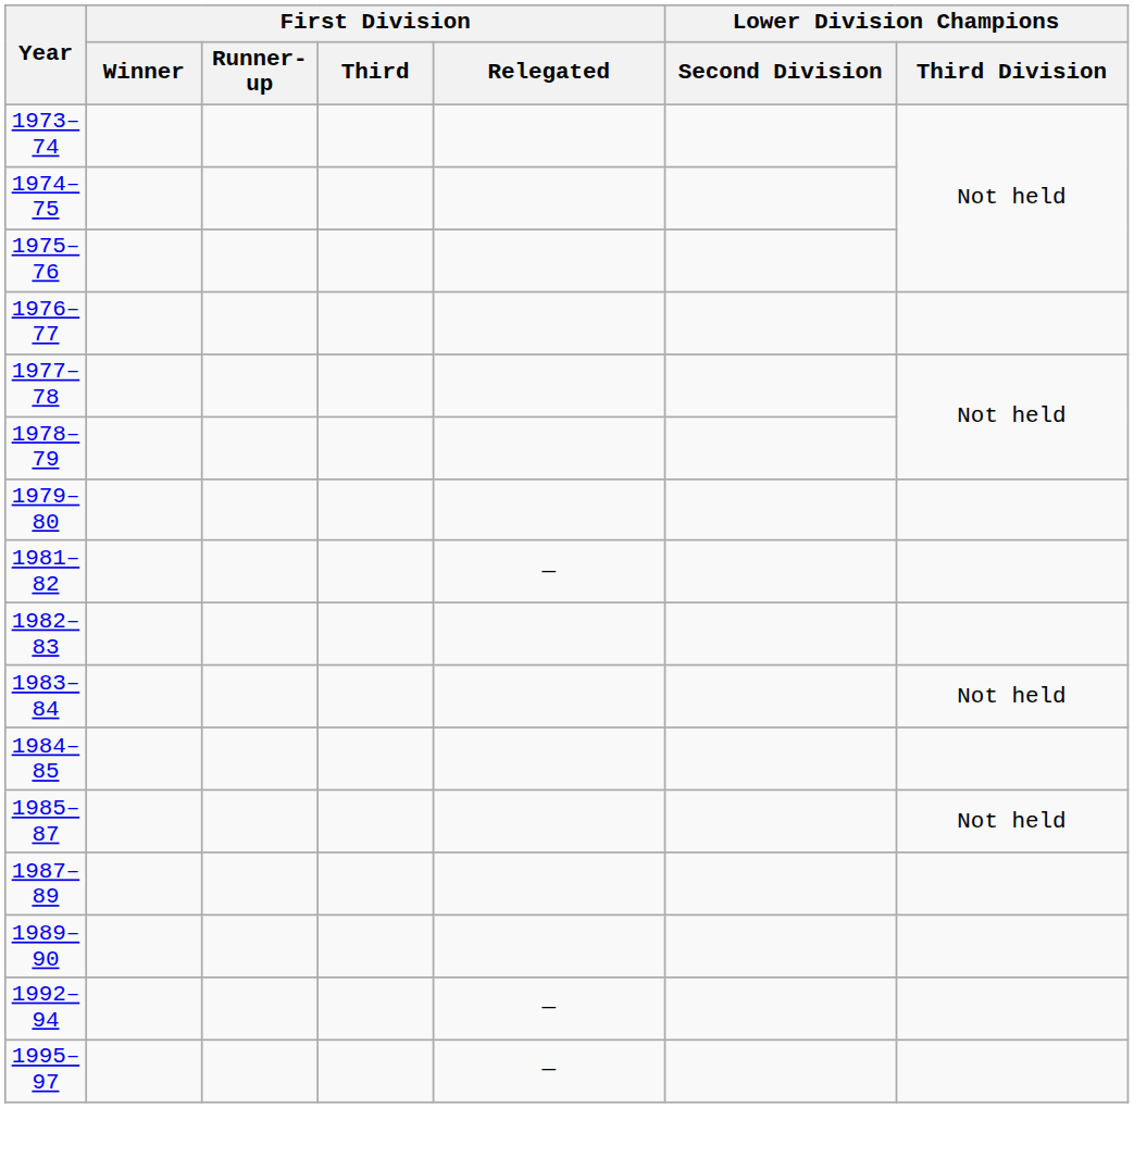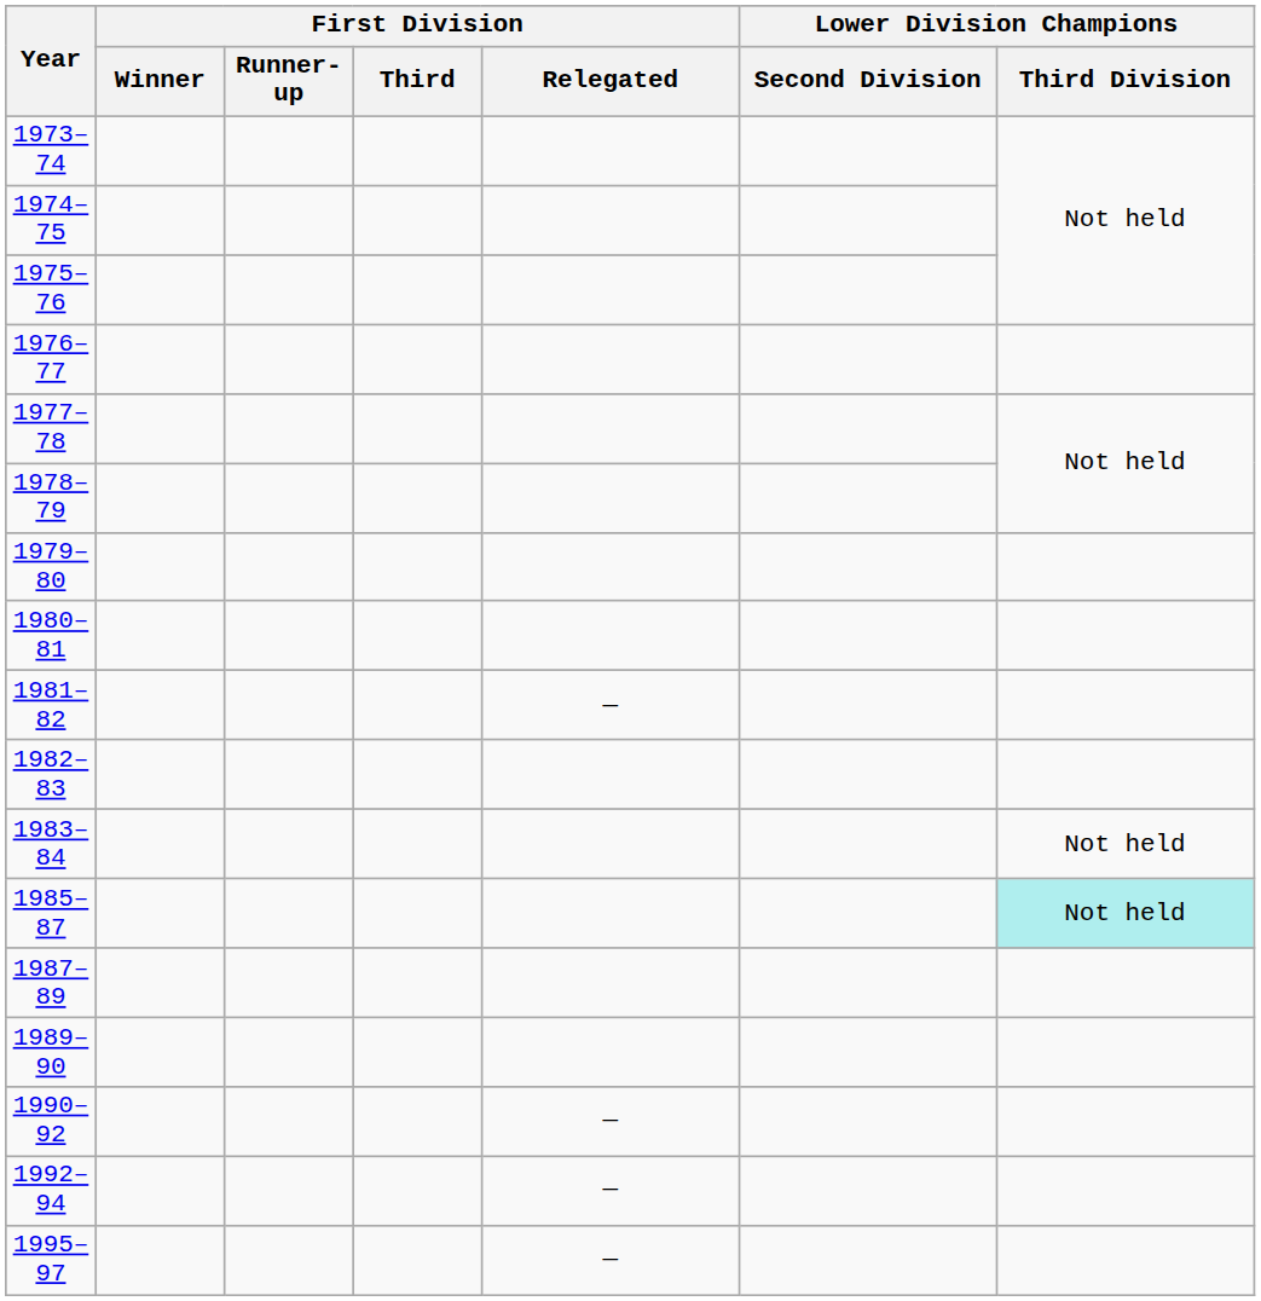+ row: 1980–81
- row: 1984–85
1985–87 | Lower Division Champions / Third Division: no background -> paleturquoise background
+ row: 1990–92 | —
